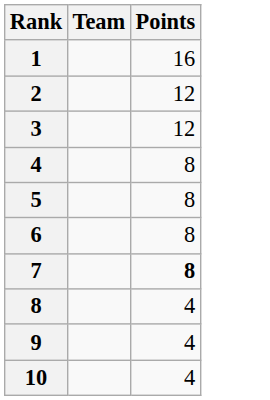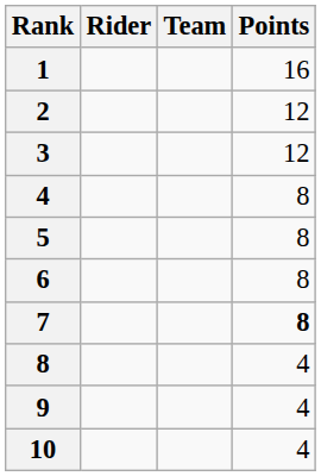+ column: Rider
